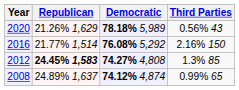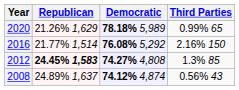2020 | Third Parties: 0.56% 43 -> 0.99% 65
2008 | Third Parties: 0.99% 65 -> 0.56% 43
